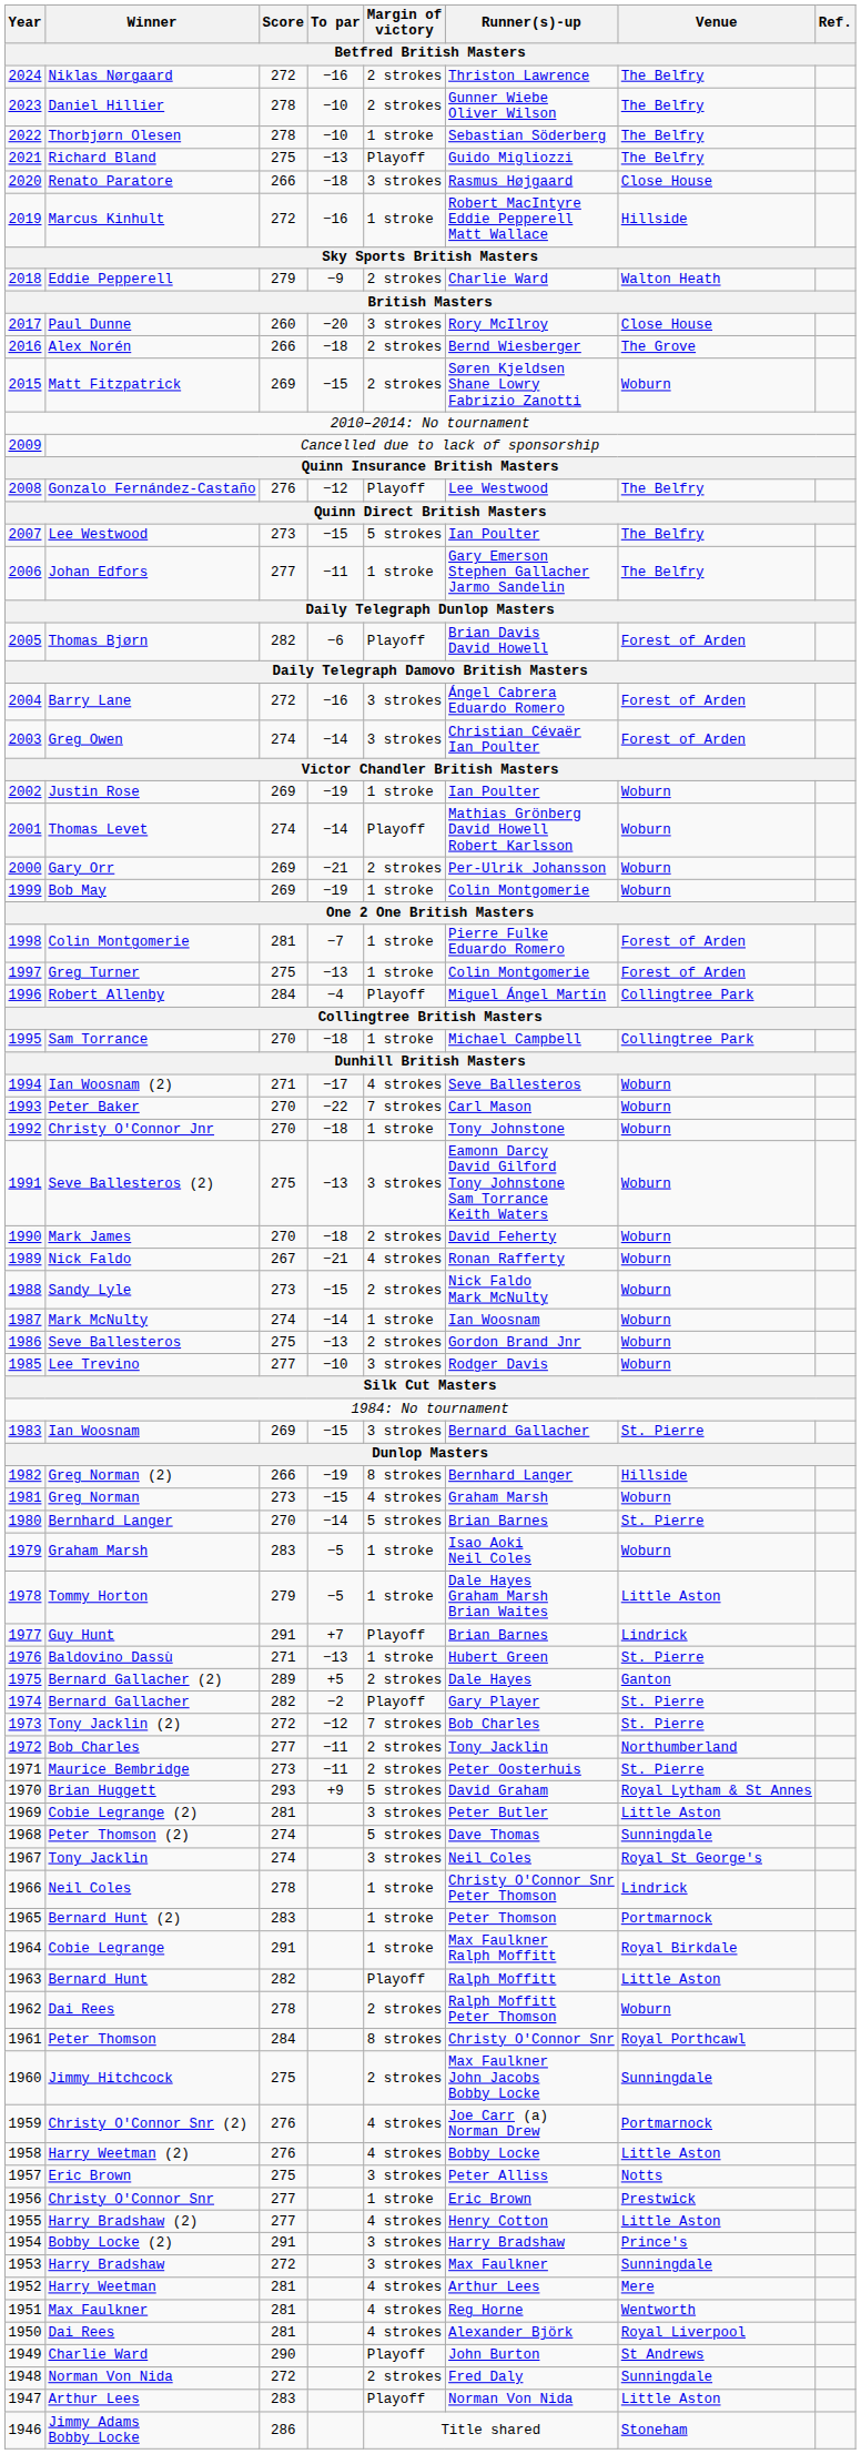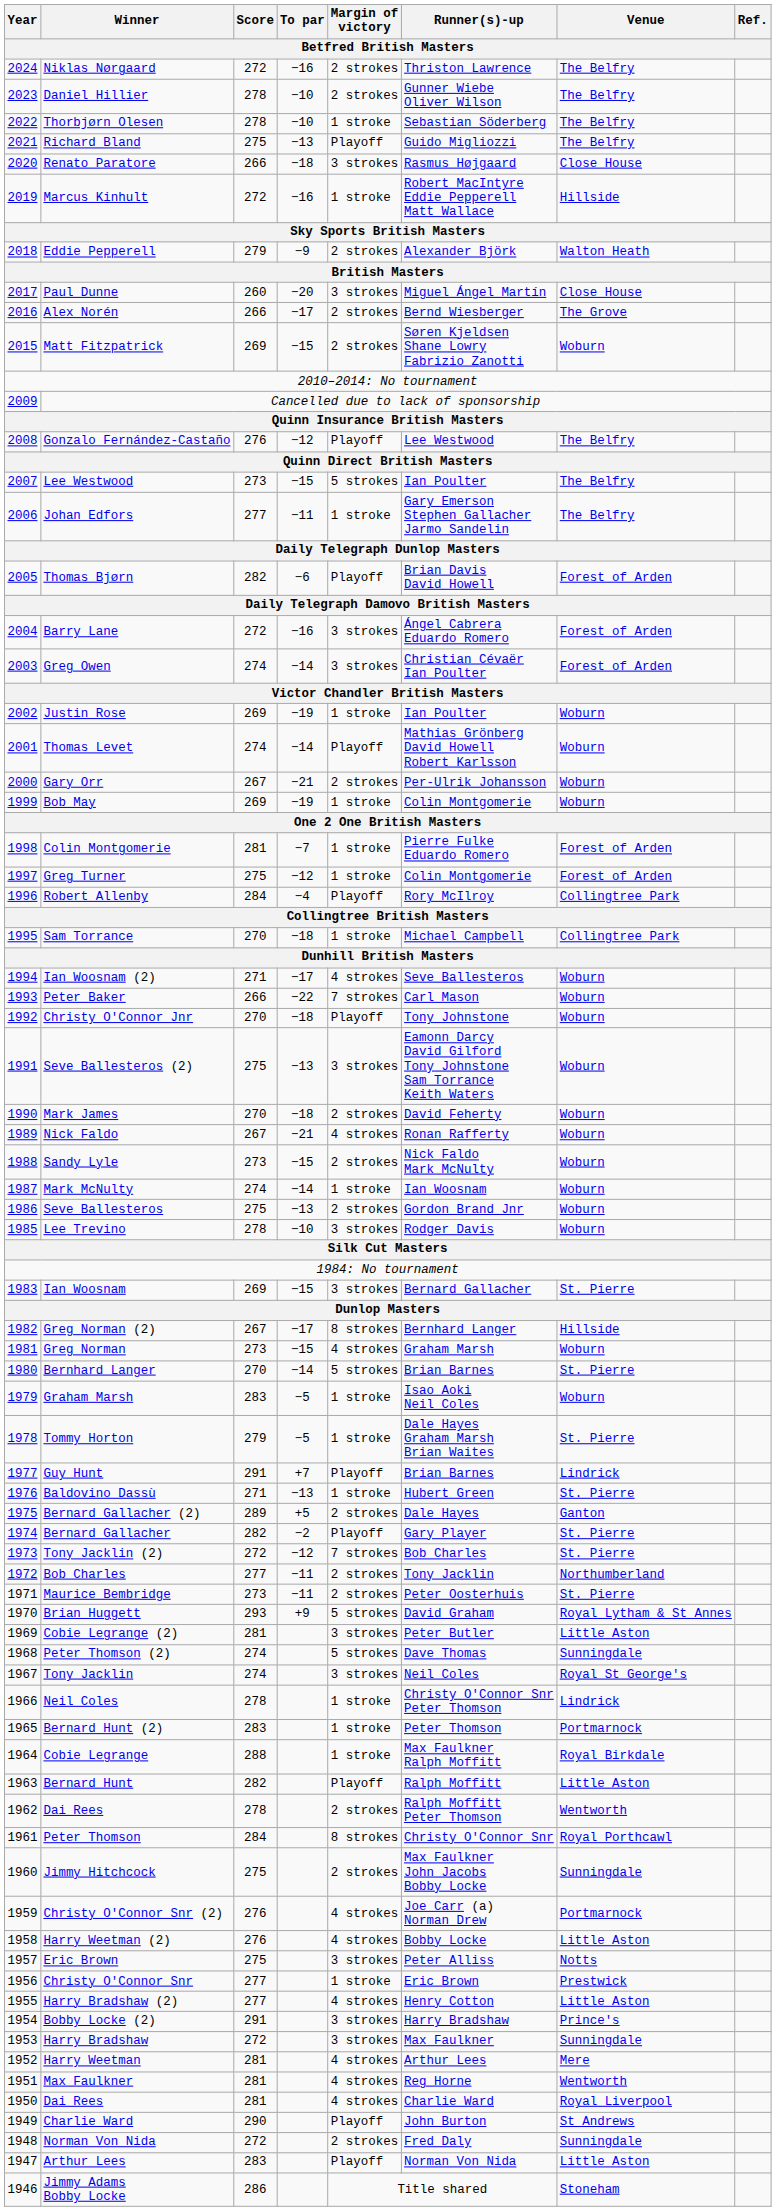Eddie Pepperell | Runner(s)-up: Charlie Ward -> Alexander Björk
Paul Dunne | Runner(s)-up: Rory McIlroy -> Miguel Ángel Martín
Alex Norén | To par: −18 -> −17
Gary Orr | Score: 269 -> 267
Greg Turner | To par: −13 -> −12
Robert Allenby | Runner(s)-up: Miguel Ángel Martín -> Rory McIlroy
Peter Baker | Score: 270 -> 266
Christy O'Connor Jnr | Margin of victory: 1 stroke -> Playoff
Lee Trevino | Score: 277 -> 278
Greg Norman (2) | Score: 266 -> 267
Greg Norman (2) | To par: −19 -> −17
Tommy Horton | Venue: Little Aston -> St. Pierre
Cobie Legrange | Score: 291 -> 288
1962 / Dai Rees | Venue: Woburn -> Wentworth
1950 / Dai Rees | Runner(s)-up: Alexander Björk -> Charlie Ward
